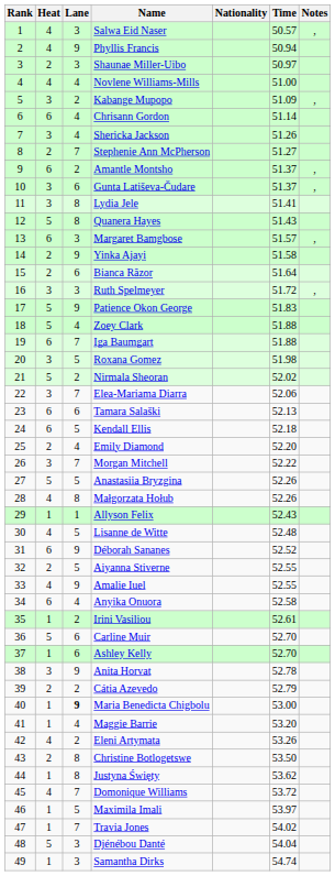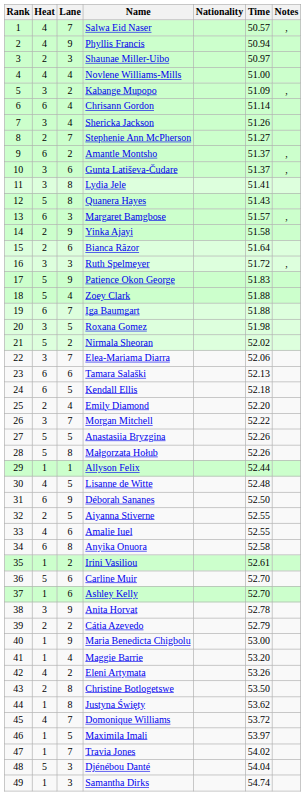Salwa Eid Naser | Lane: 3 -> 7
Małgorzata Hołub | Heat: 4 -> 5
Allyson Felix | Time: 52.43 -> 52.44
Déborah Sananes | Time: 52.52 -> 52.50
Amalie Iuel | Lane: 9 -> 6
Anyika Onuora | Lane: 4 -> 8
Maria Benedicta Chigbolu | Lane: bold -> normal
